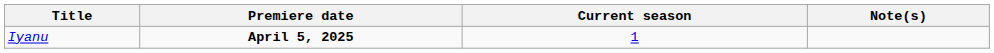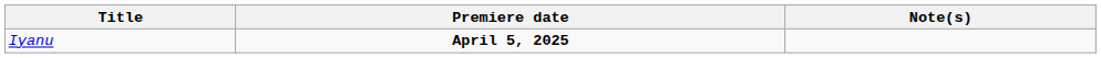- column: Current season | 1
